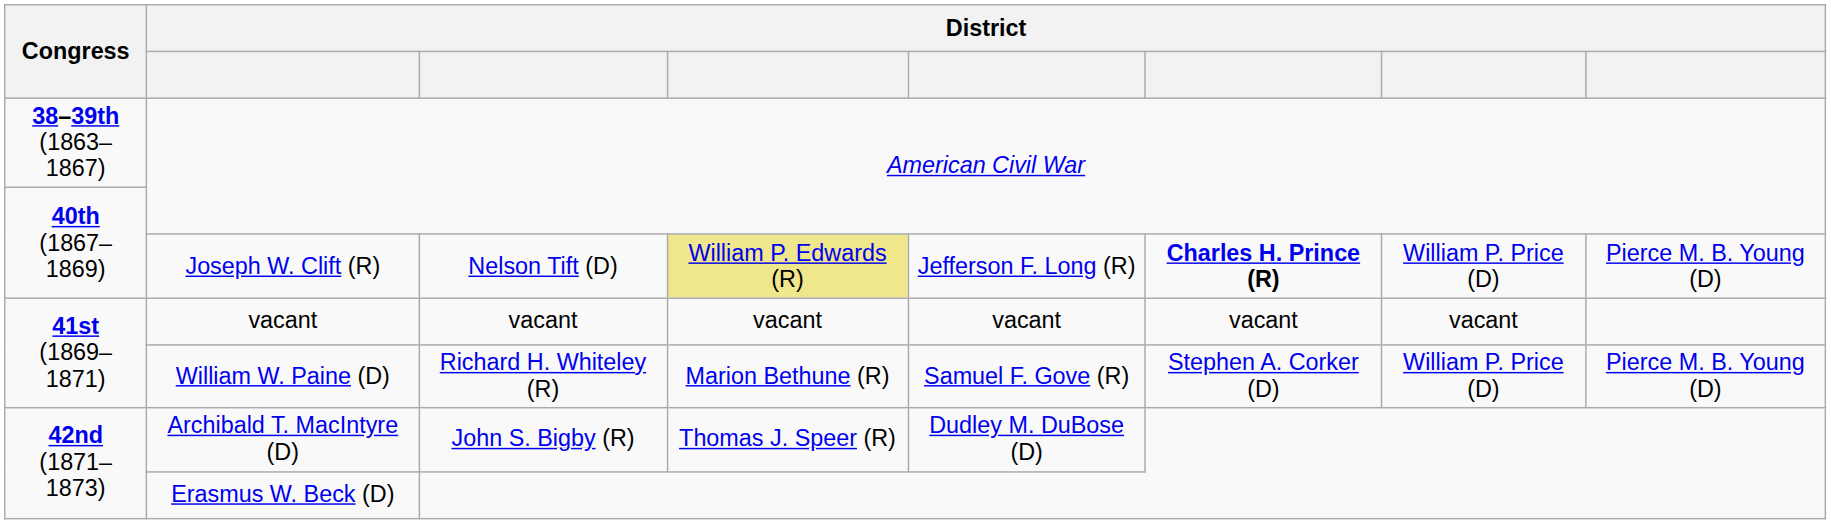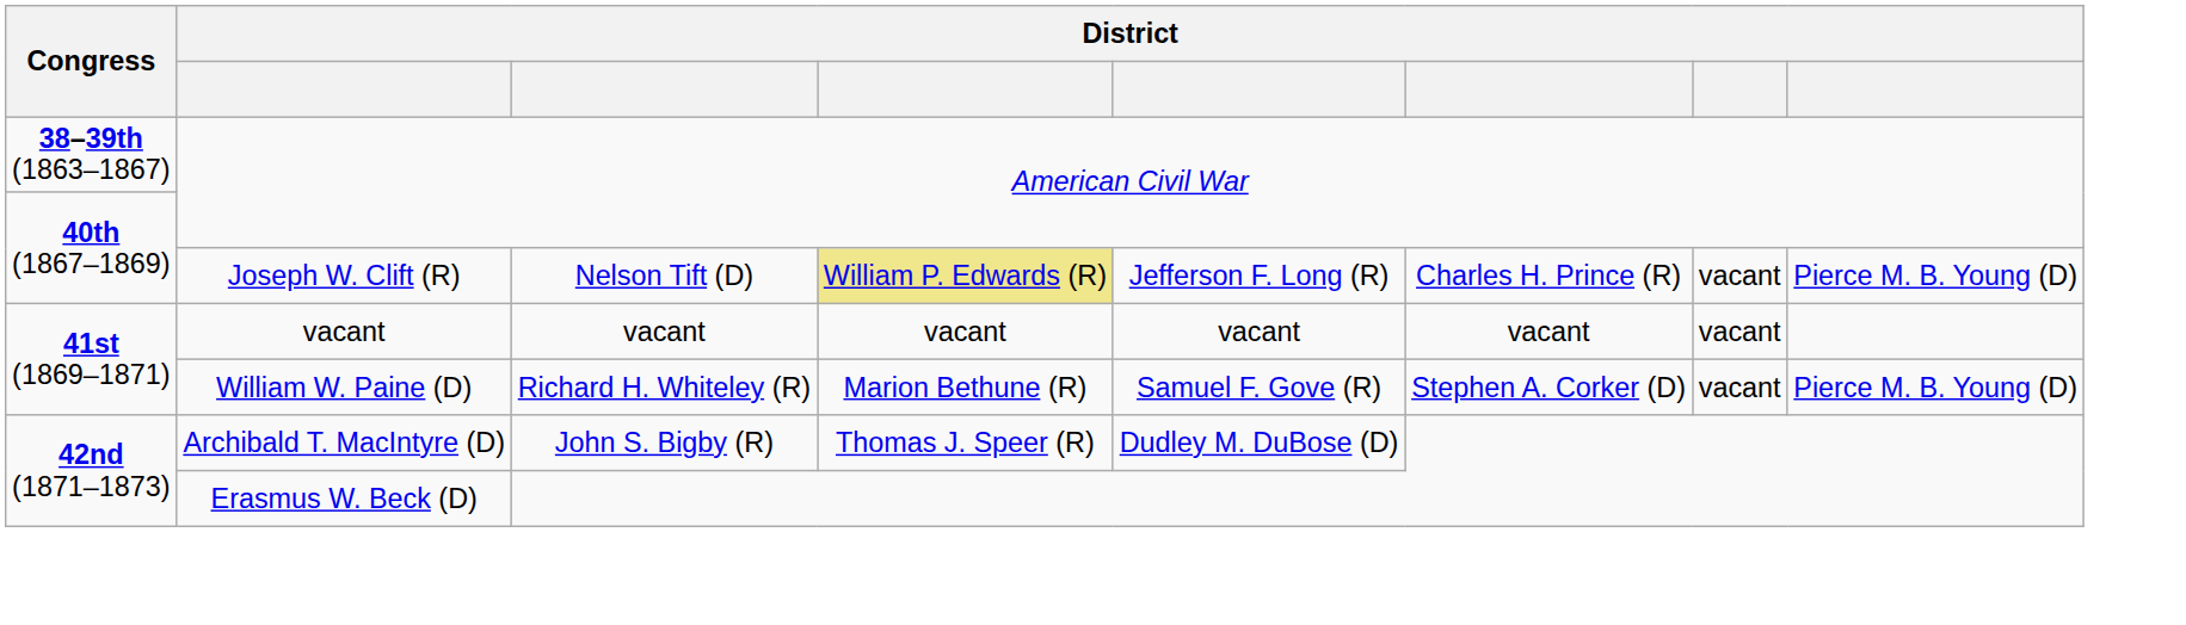Joseph W. Clift (R) | column 6: bold -> normal
Joseph W. Clift (R) | column 7: William P. Price (D) -> vacant
William W. Paine (D) | column 7: William P. Price (D) -> vacant
